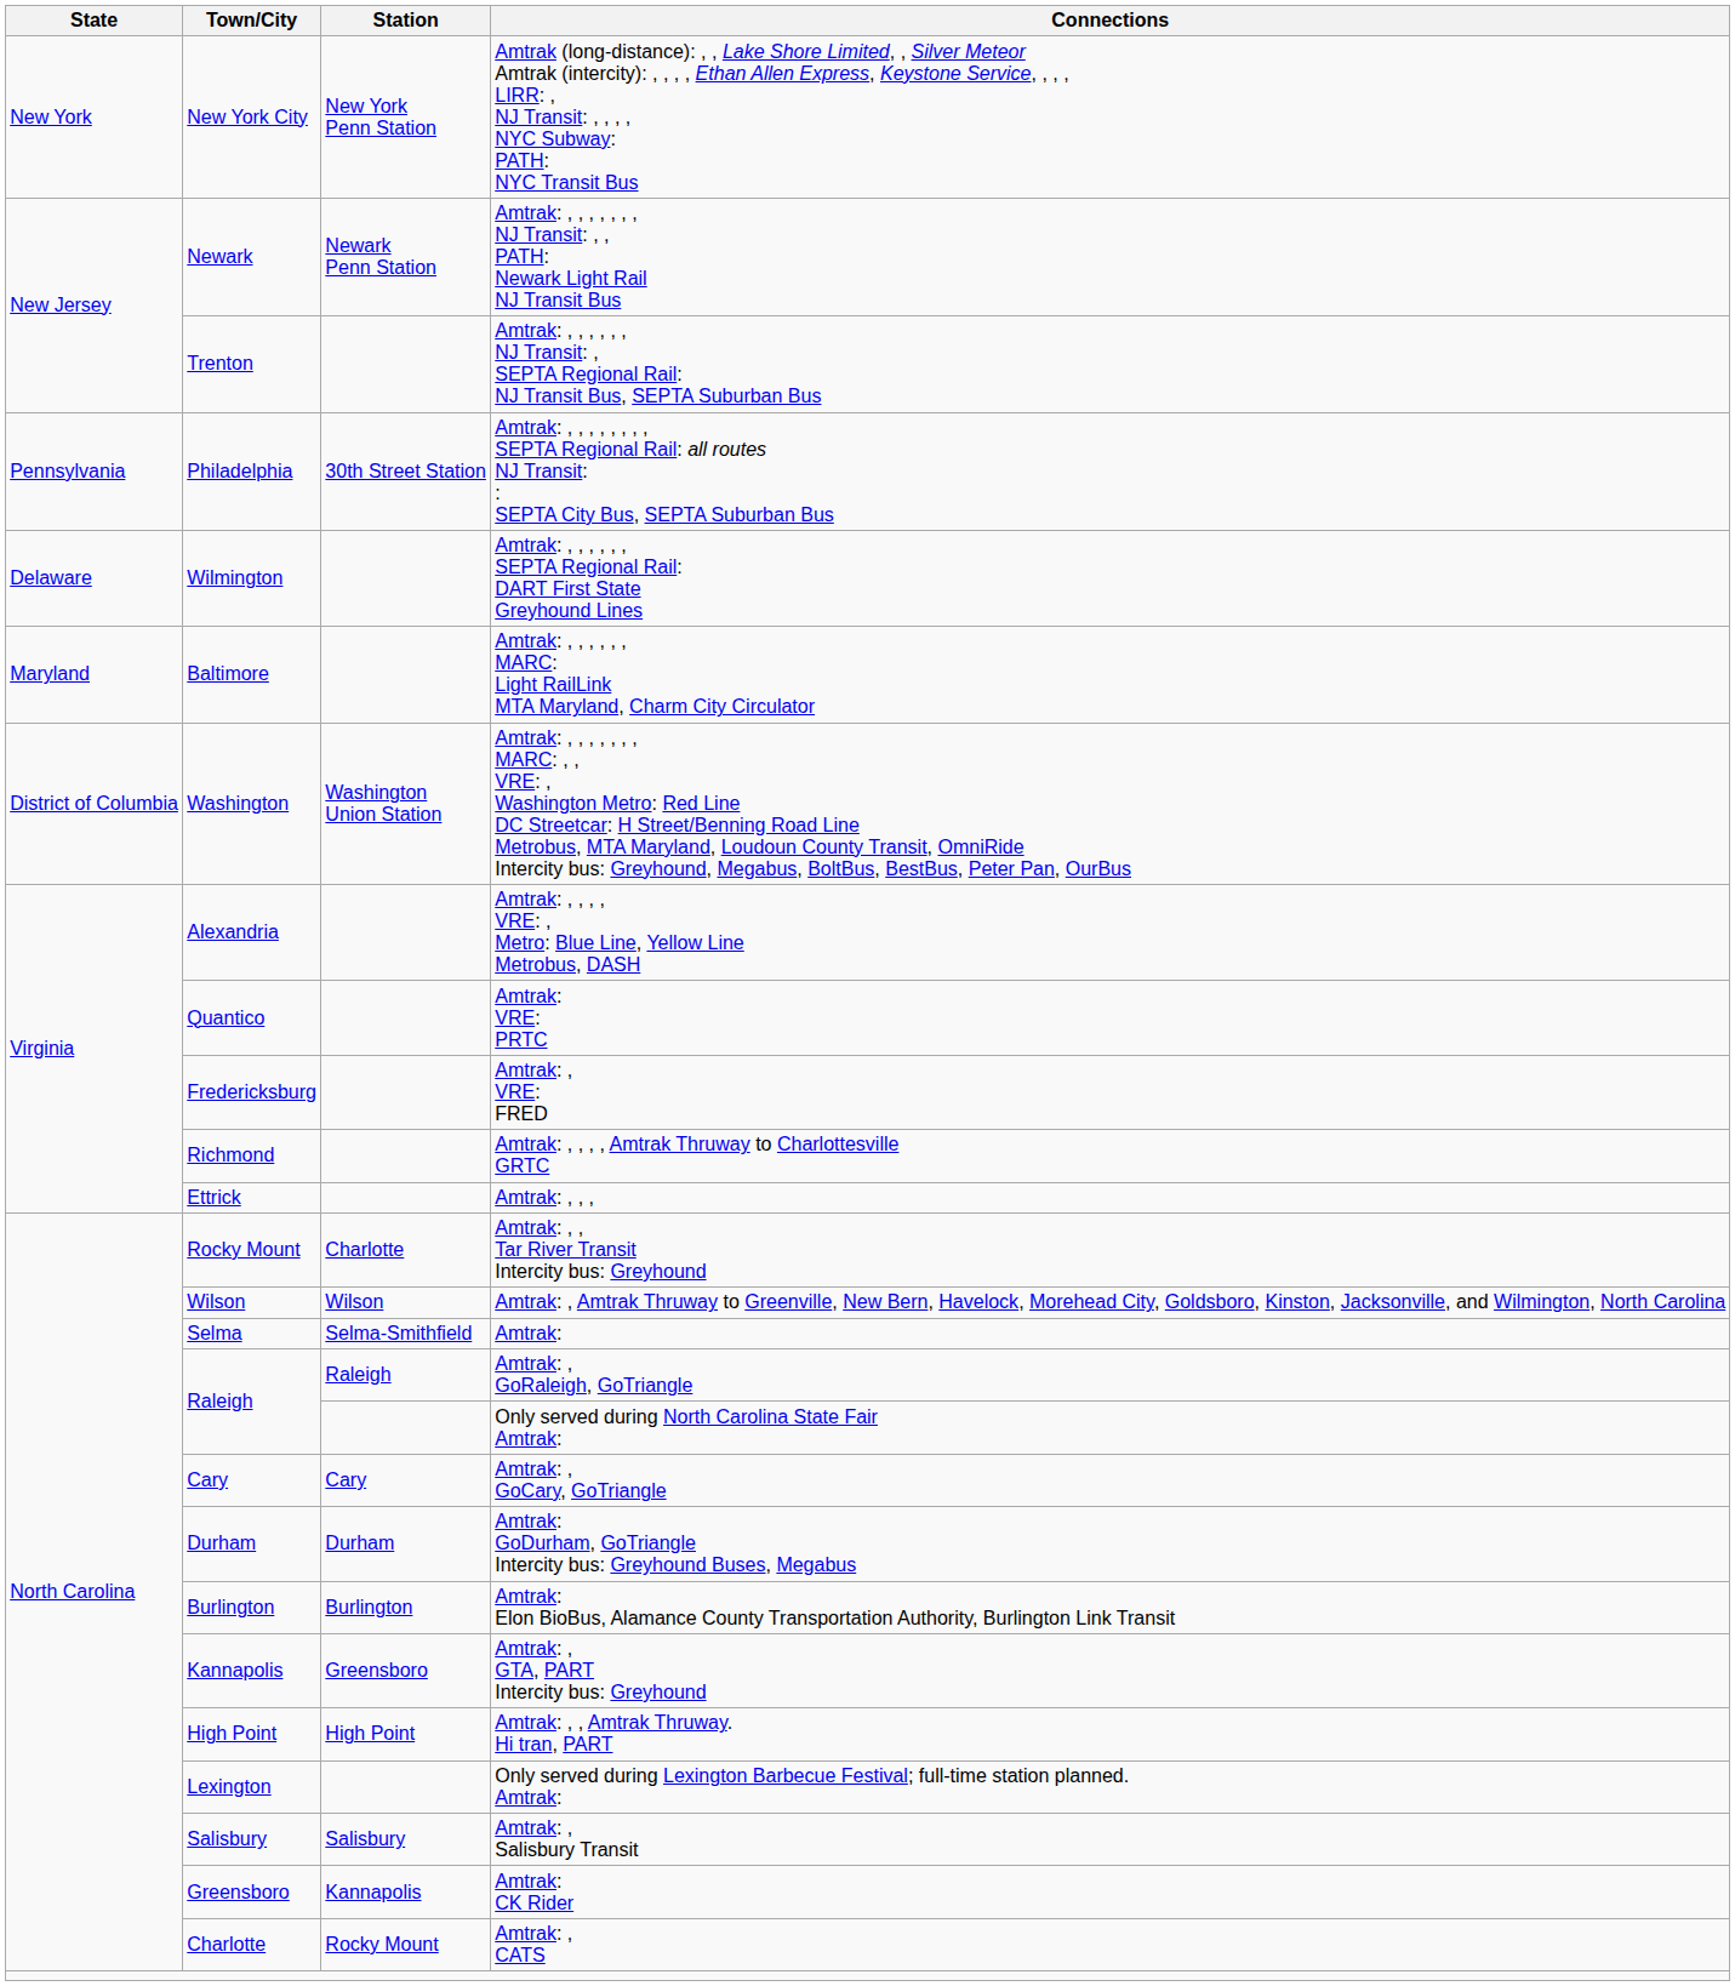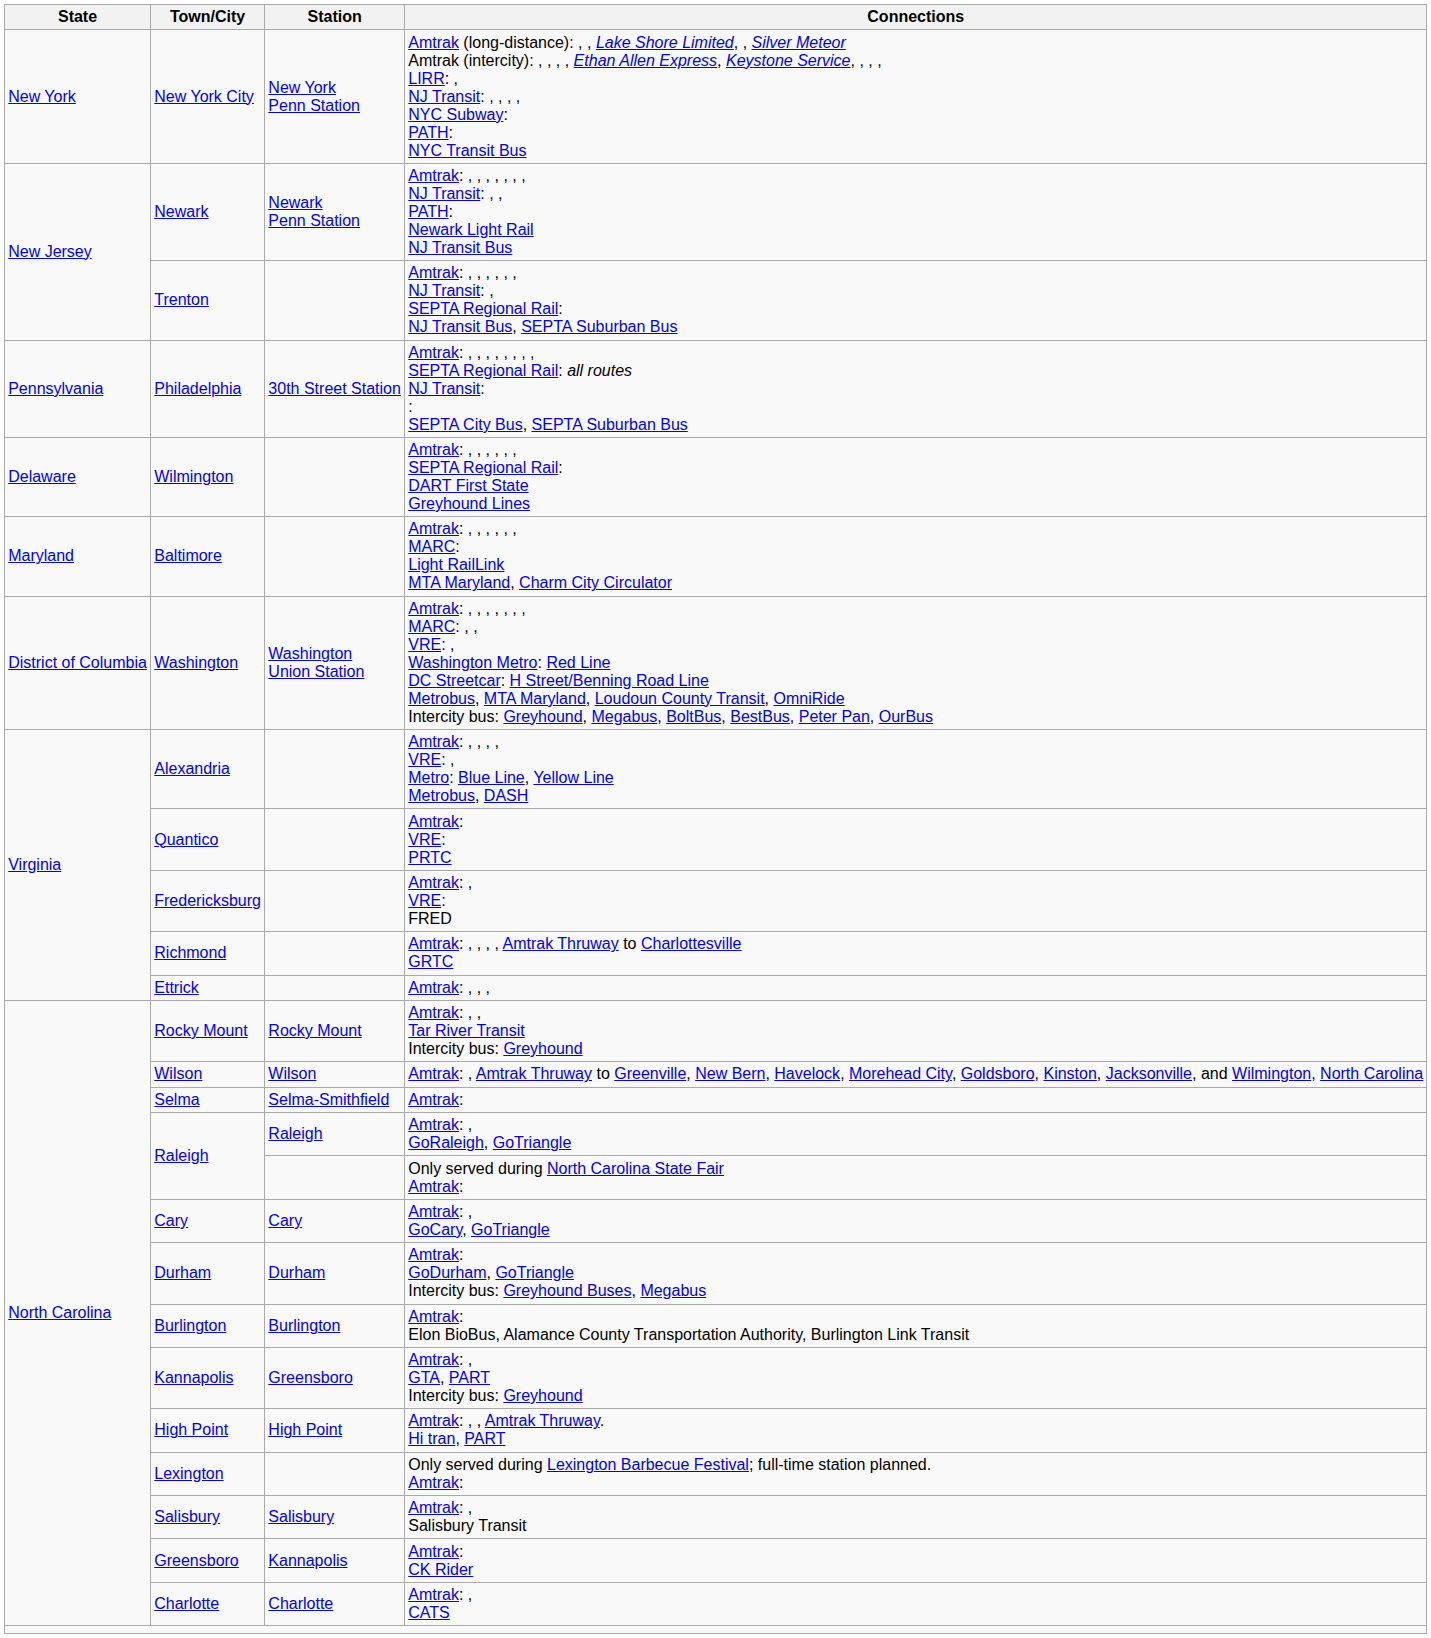Amtrak: , , Tar River Transit Intercity bus: Greyhound | Station: Charlotte -> Rocky Mount
Amtrak: , CATS | Station: Rocky Mount -> Charlotte
